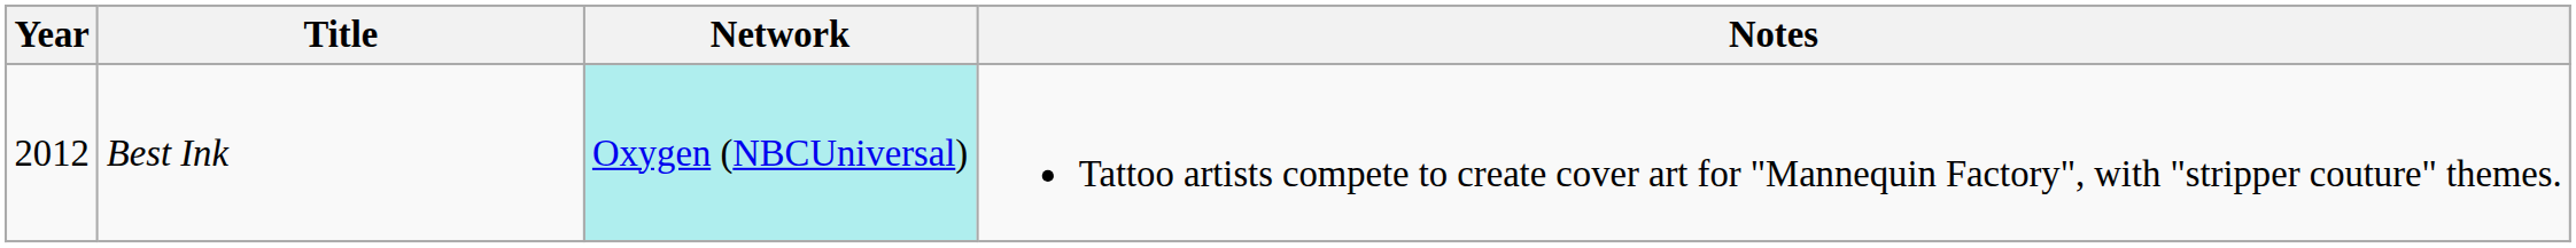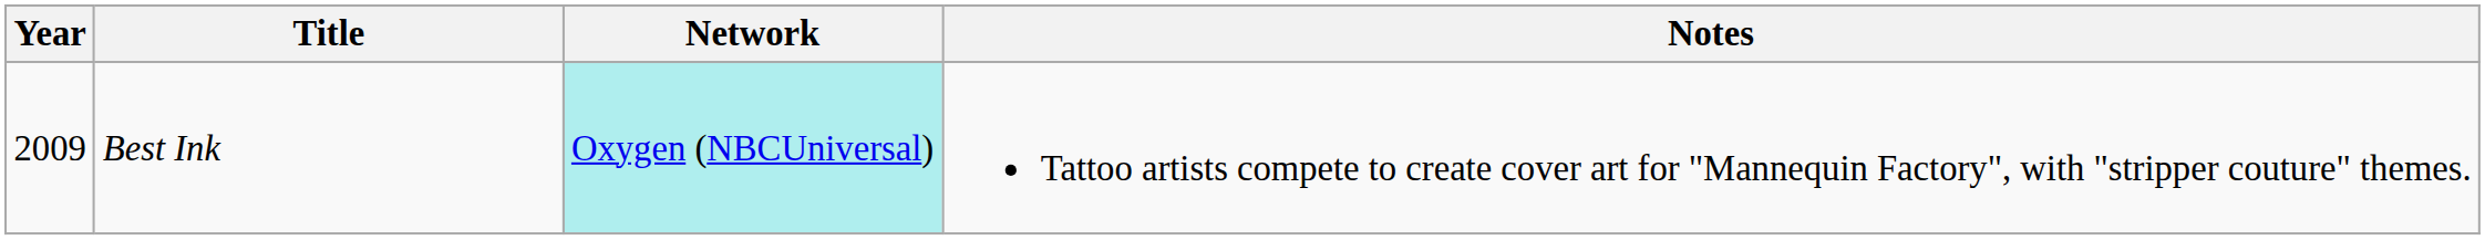Best Ink | Year: 2012 -> 2009
